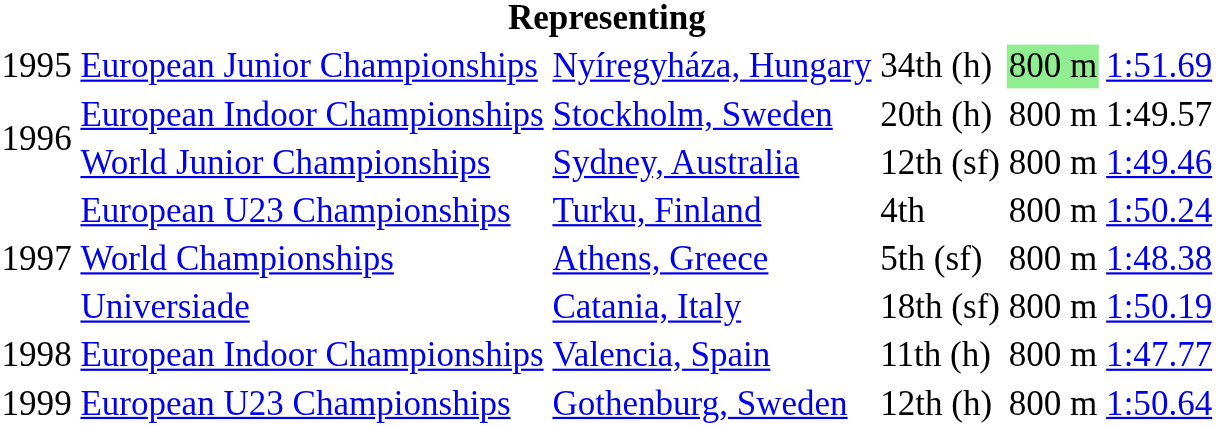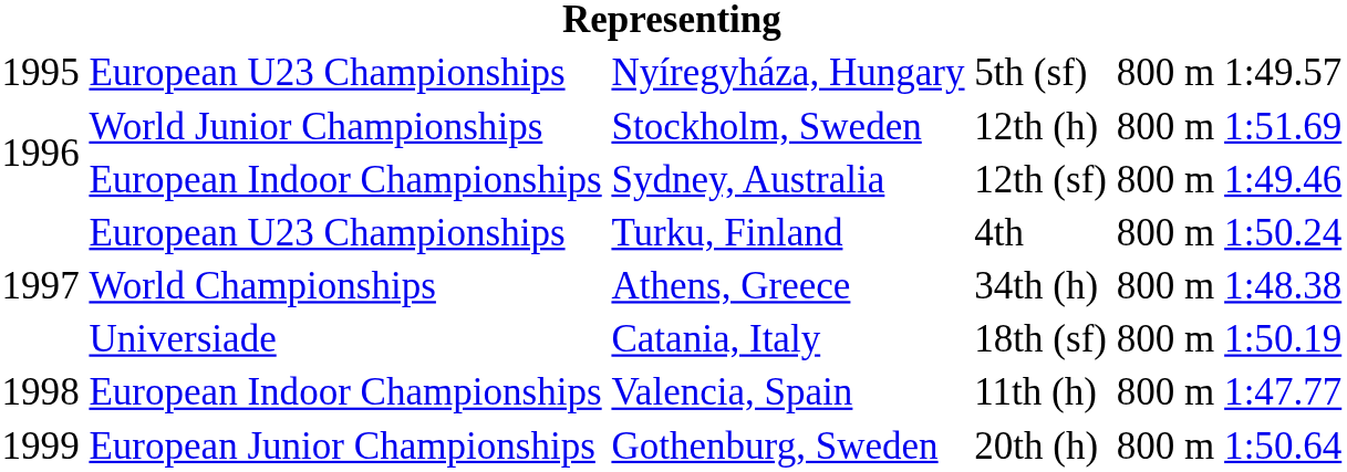Nyíregyháza, Hungary | column 2: European Junior Championships -> European U23 Championships
Nyíregyháza, Hungary | column 4: 34th (h) -> 5th (sf)
Nyíregyháza, Hungary | column 5: lightgreen background -> no background
Nyíregyháza, Hungary | column 6: 1:51.69 -> 1:49.57
Stockholm, Sweden | column 2: European Indoor Championships -> World Junior Championships
Stockholm, Sweden | column 4: 20th (h) -> 12th (h)
Stockholm, Sweden | column 6: 1:49.57 -> 1:51.69
Sydney, Australia | column 2: World Junior Championships -> European Indoor Championships
Athens, Greece | column 4: 5th (sf) -> 34th (h)
Gothenburg, Sweden | column 2: European U23 Championships -> European Junior Championships
Gothenburg, Sweden | column 4: 12th (h) -> 20th (h)
